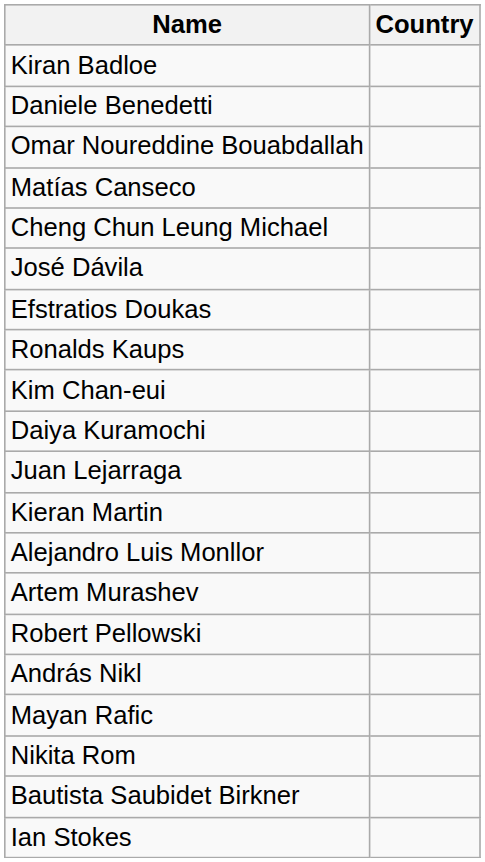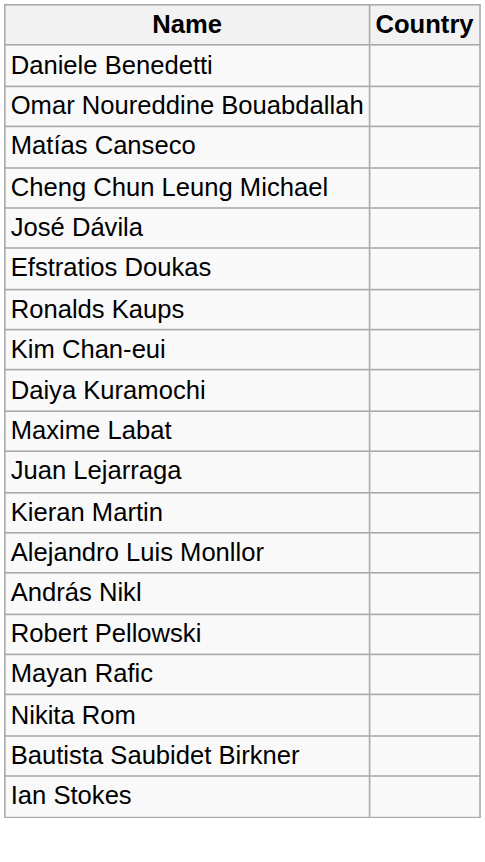- row: Kiran Badloe
+ row: Maxime Labat
- row: Artem Murashev
rows swapped: András Nikl <-> Robert Pellowski
